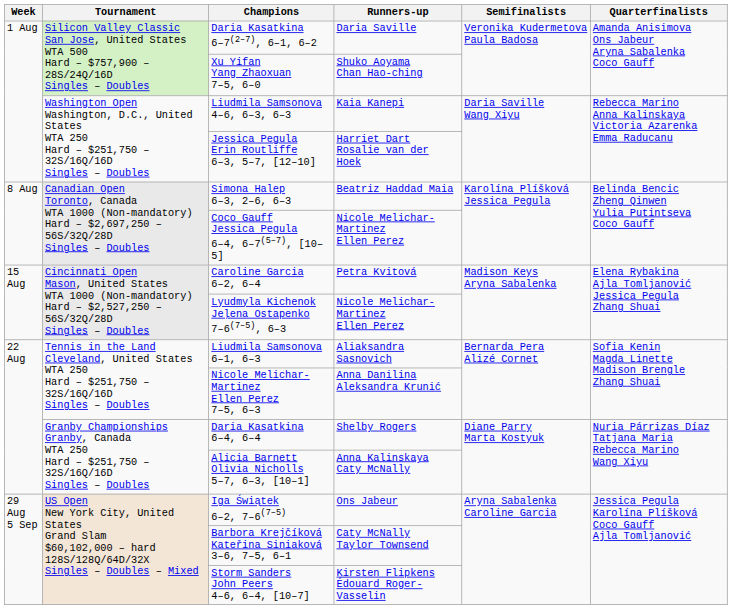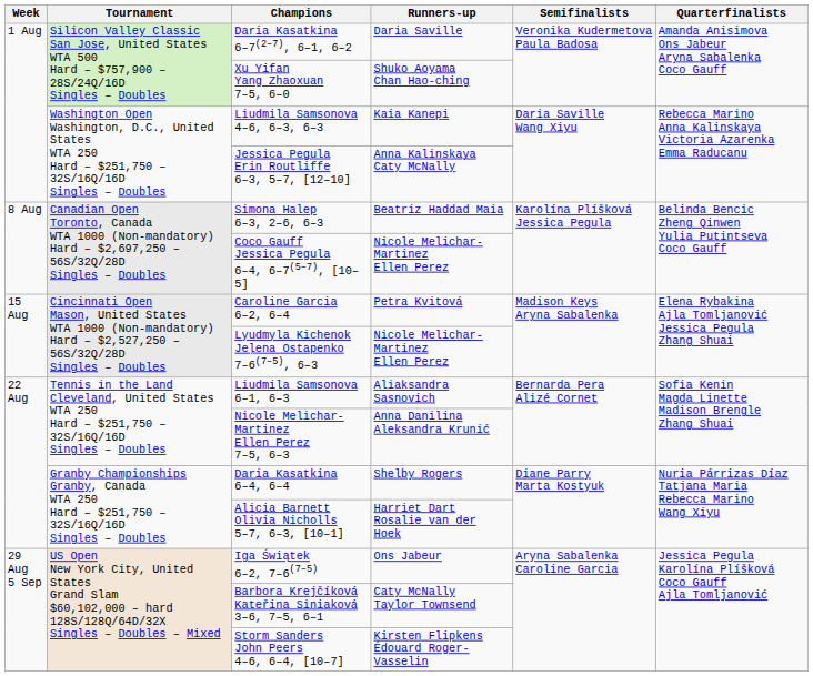Jessica Pegula Erin Routliffe 6–3, 5–7, [12–10] | Runners-up: Harriet Dart Rosalie van der Hoek -> Anna Kalinskaya Caty McNally
Alicia Barnett Olivia Nicholls 5–7, 6–3, [10–1] | Runners-up: Anna Kalinskaya Caty McNally -> Harriet Dart Rosalie van der Hoek
